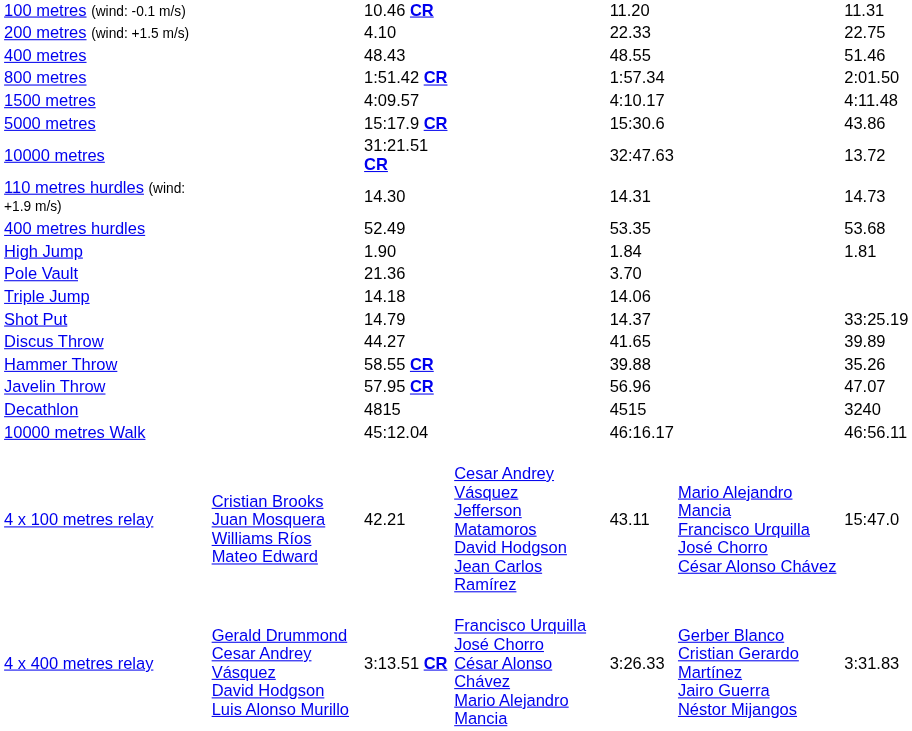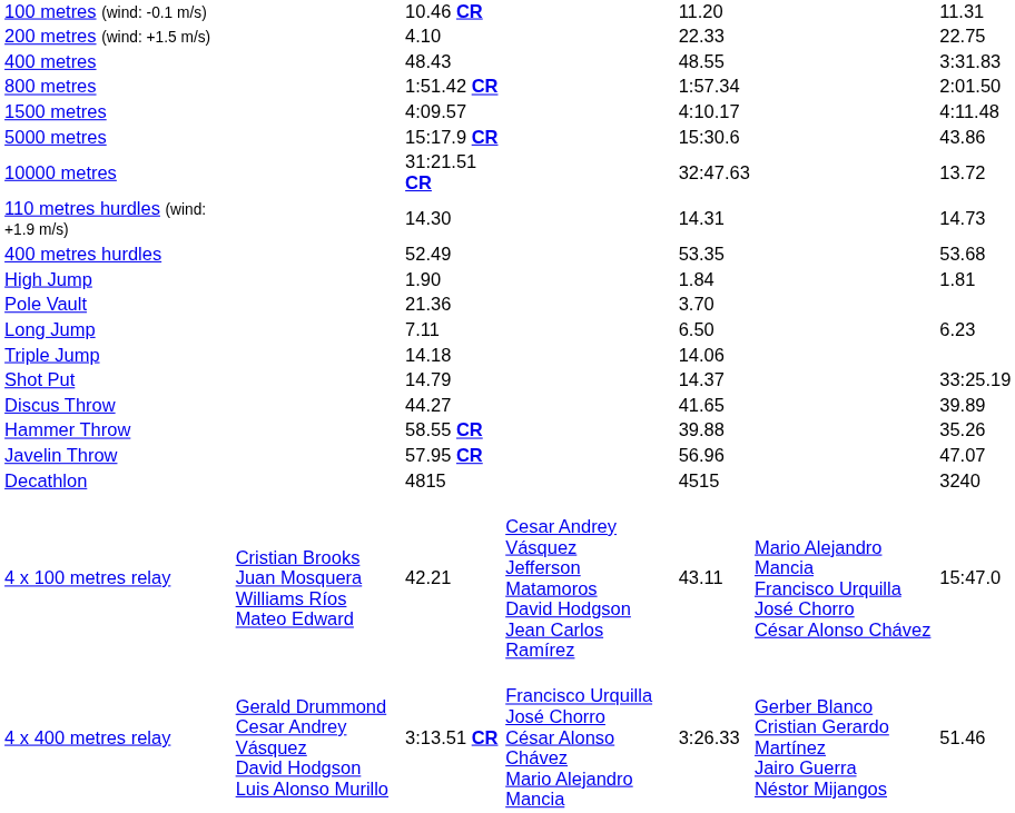400 metres | column 7: 51.46 -> 3:31.83
+ row: Long Jump | 7.11 | 6.50 | 6.23
- row: 10000 metres Walk | 45:12.04 | 46:16.17 | 46:56.11
4 x 400 metres relay | column 7: 3:31.83 -> 51.46
